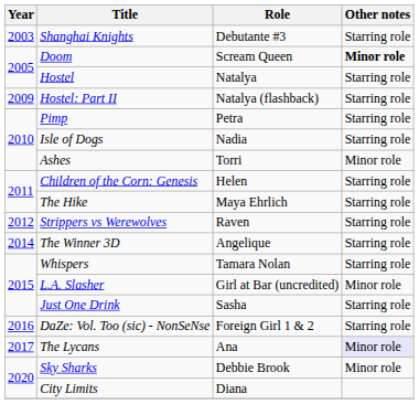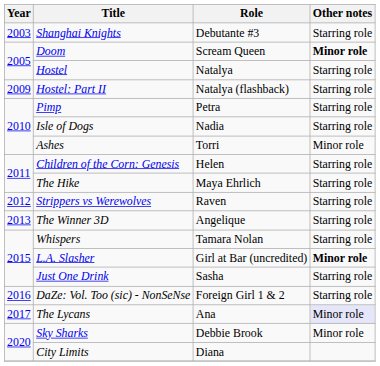The Winner 3D | Year: 2014 -> 2013
L.A. Slasher | Other notes: normal -> bold
